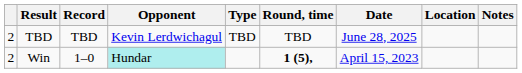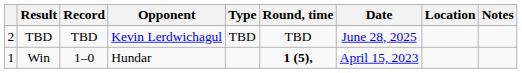Win | column 1: 2 -> 1
Win | Opponent: paleturquoise background -> no background
